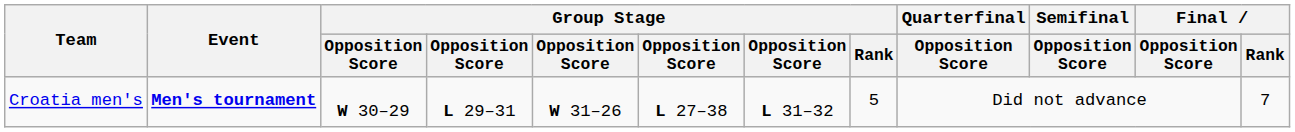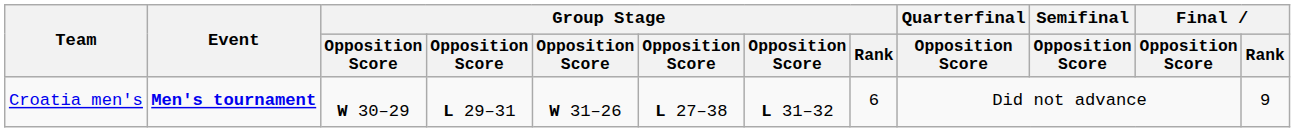Croatia men's | Group Stage / Rank: 5 -> 6
Croatia men's | Final / Rank: 7 -> 9
